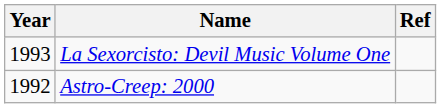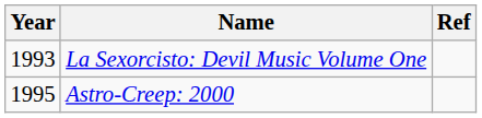Astro-Creep: 2000 | Year: 1992 -> 1995
